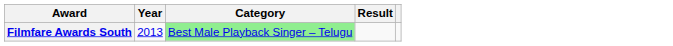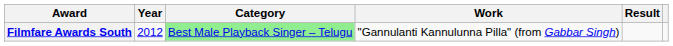+ column: Work | "Gannulanti Kannulunna Pilla" (from Gabbar Singh)
Filmfare Awards South | Year: 2013 -> 2012
